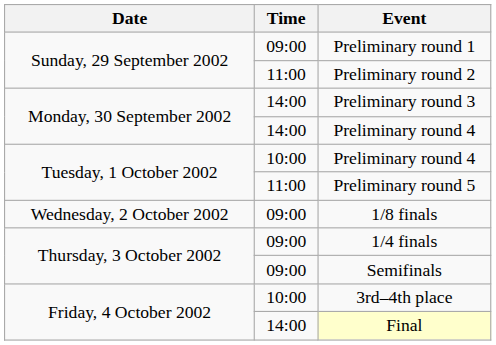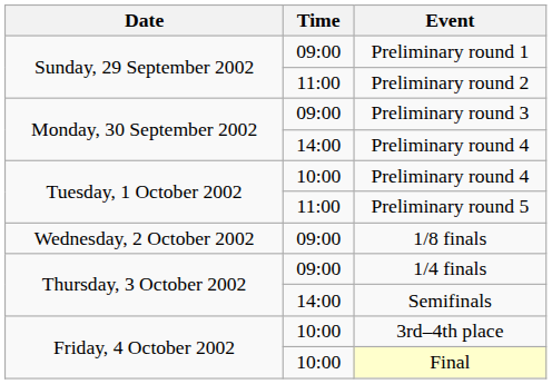Preliminary round 3 | Time: 14:00 -> 09:00
Semifinals | Time: 09:00 -> 14:00
Final | Time: 14:00 -> 10:00
